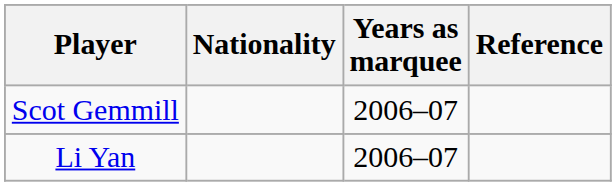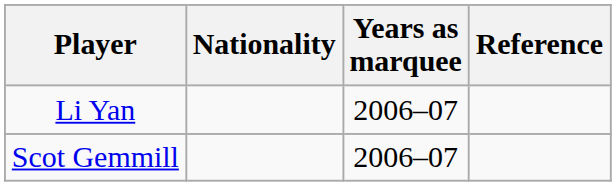rows swapped: Scot Gemmill <-> Li Yan
